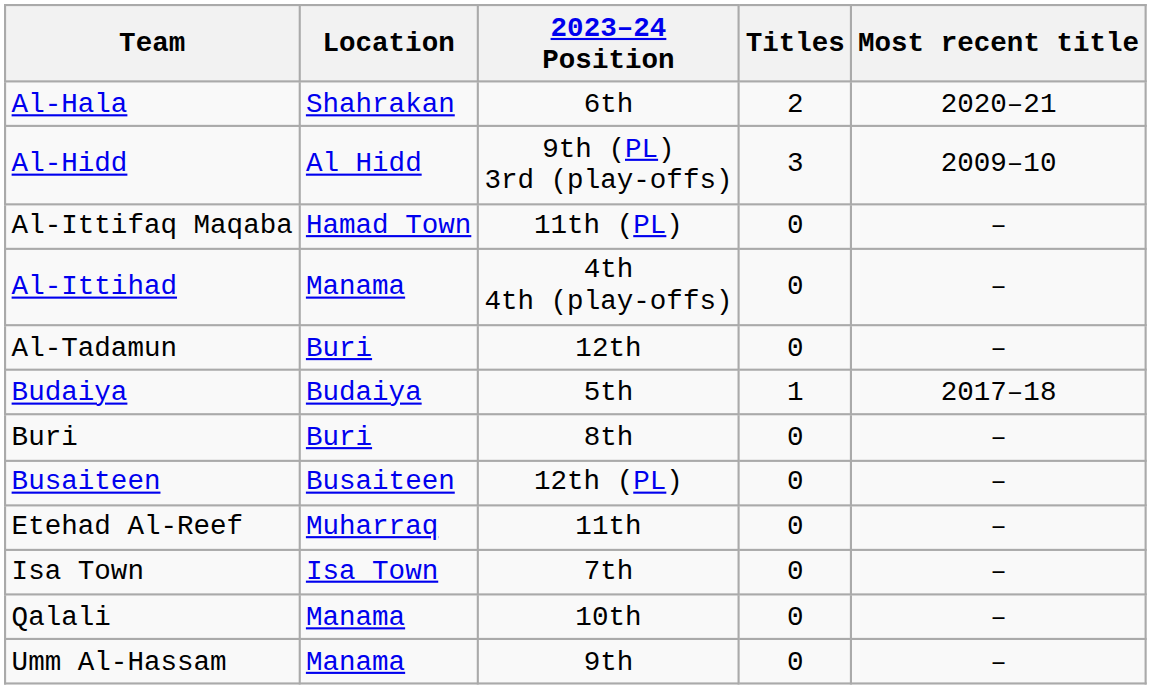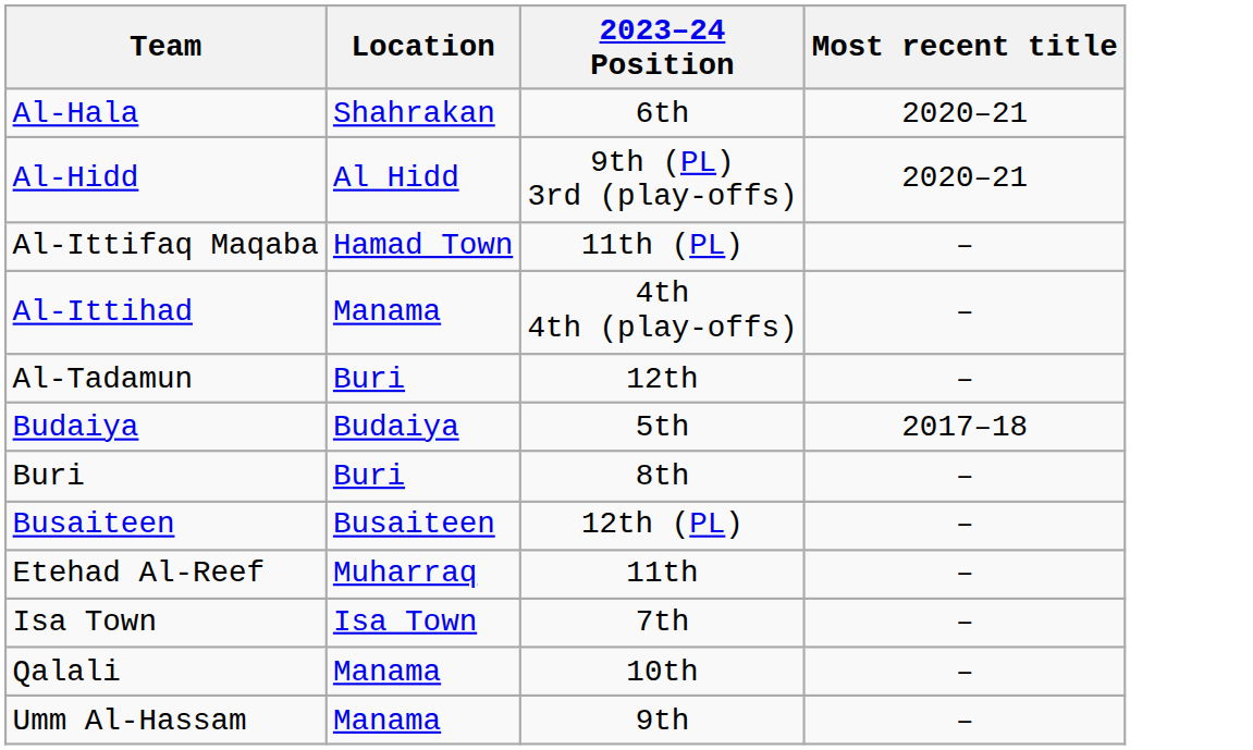- column: Titles | 2 | 3 | 0 | 0 | 0 | 1 | 0 | 0 | 0 | 0 | 0 | 0
Al-Hidd | Most recent title: 2009–10 -> 2020–21
